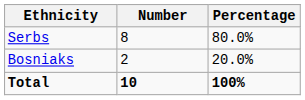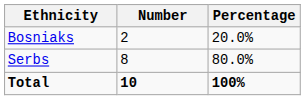rows swapped: Serbs <-> Bosniaks
